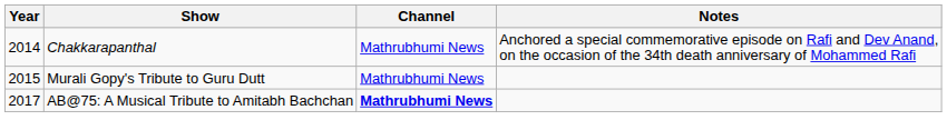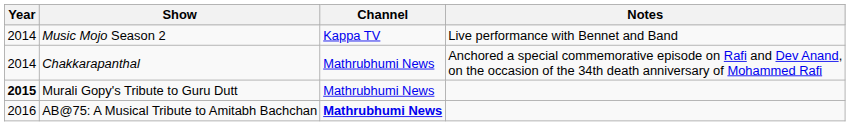+ row: 2014 | Music Mojo Season 2 | Kappa TV | Live performance with Bennet and Band
Murali Gopy's Tribute to Guru Dutt | Year: normal -> bold
AB@75: A Musical Tribute to Amitabh Bachchan | Year: 2017 -> 2016
